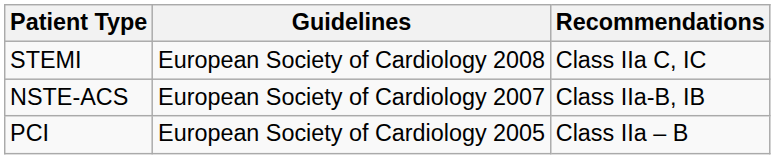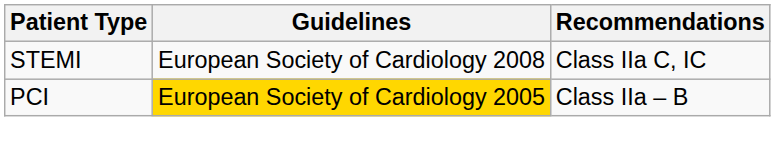- row: NSTE-ACS | European Society of Cardiology 2007 | Class IIa-B, IB
PCI | Guidelines: no background -> gold background
